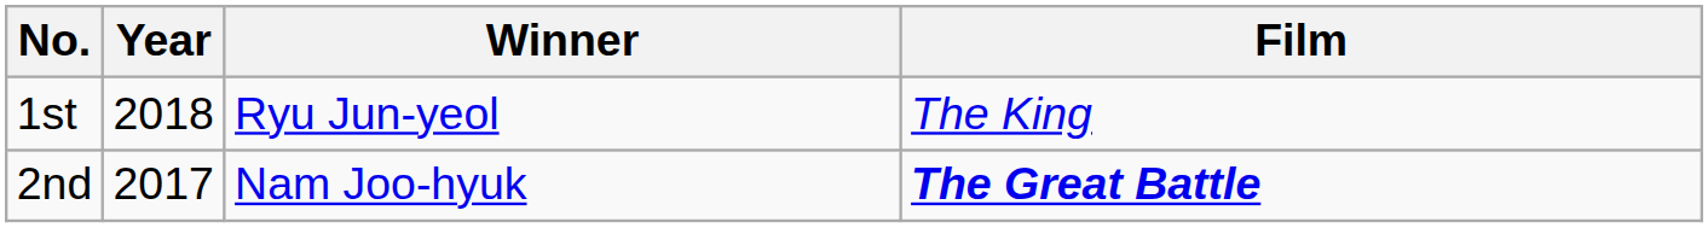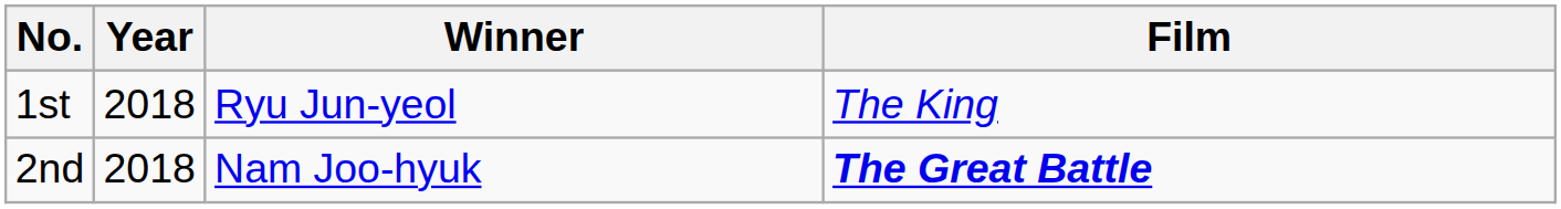2nd | Year: 2017 -> 2018
